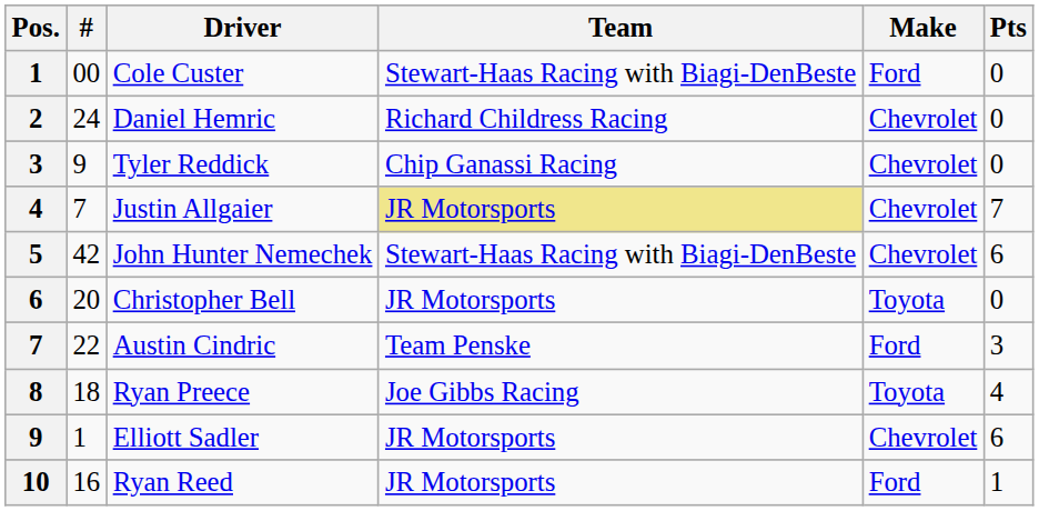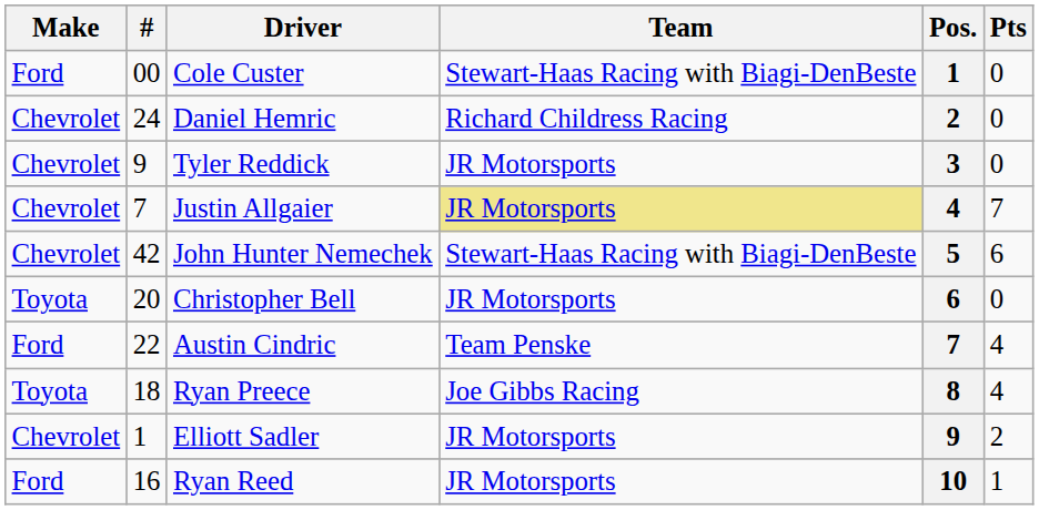columns swapped: Pos. <-> Make
Tyler Reddick | Team: Chip Ganassi Racing -> JR Motorsports
Austin Cindric | Pts: 3 -> 4
Elliott Sadler | Pts: 6 -> 2
